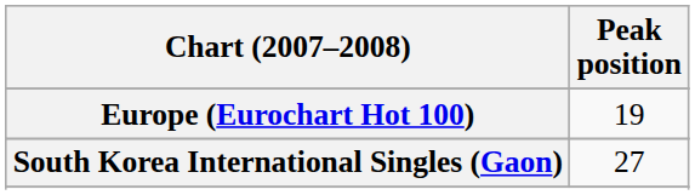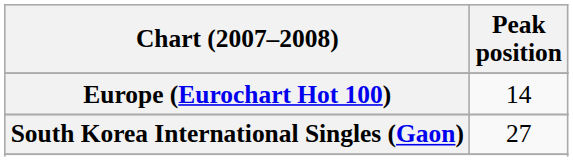Europe (Eurochart Hot 100) | Peak position: 19 -> 14
